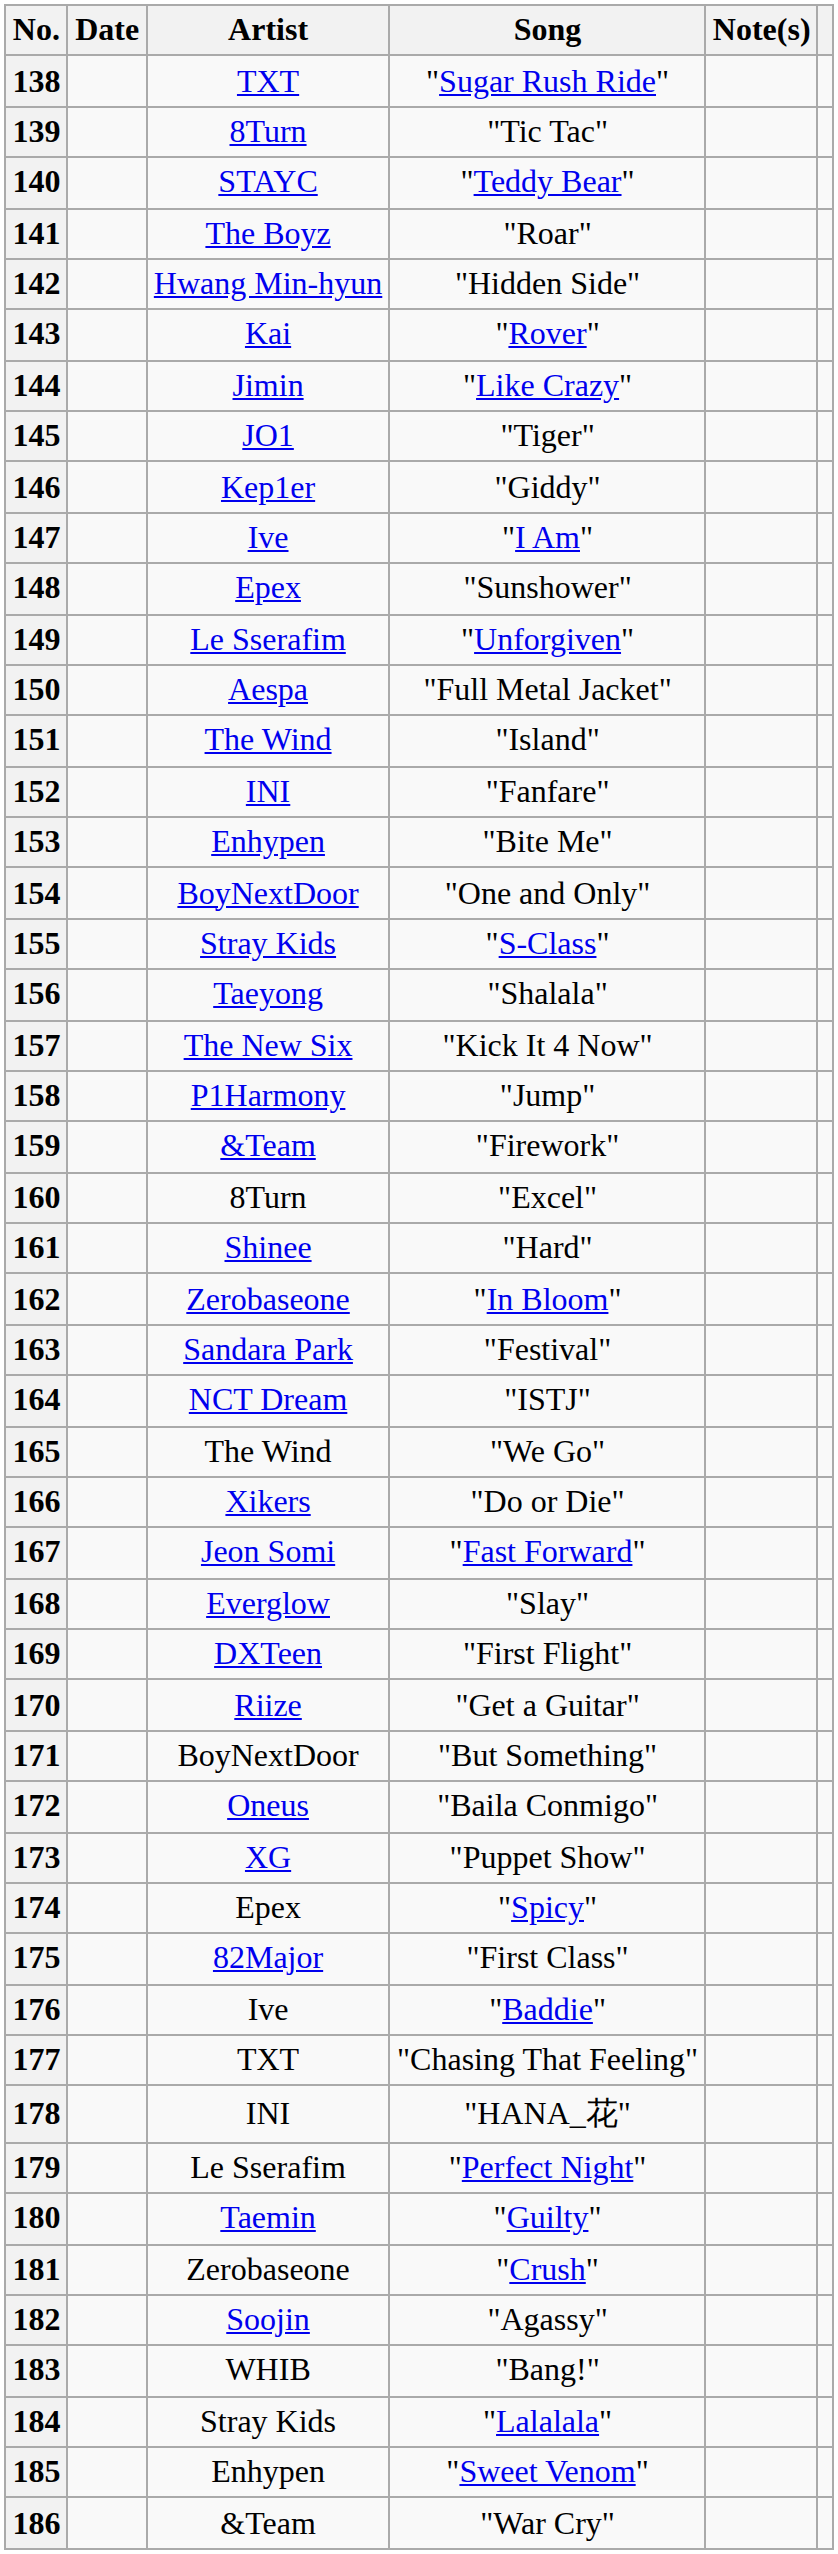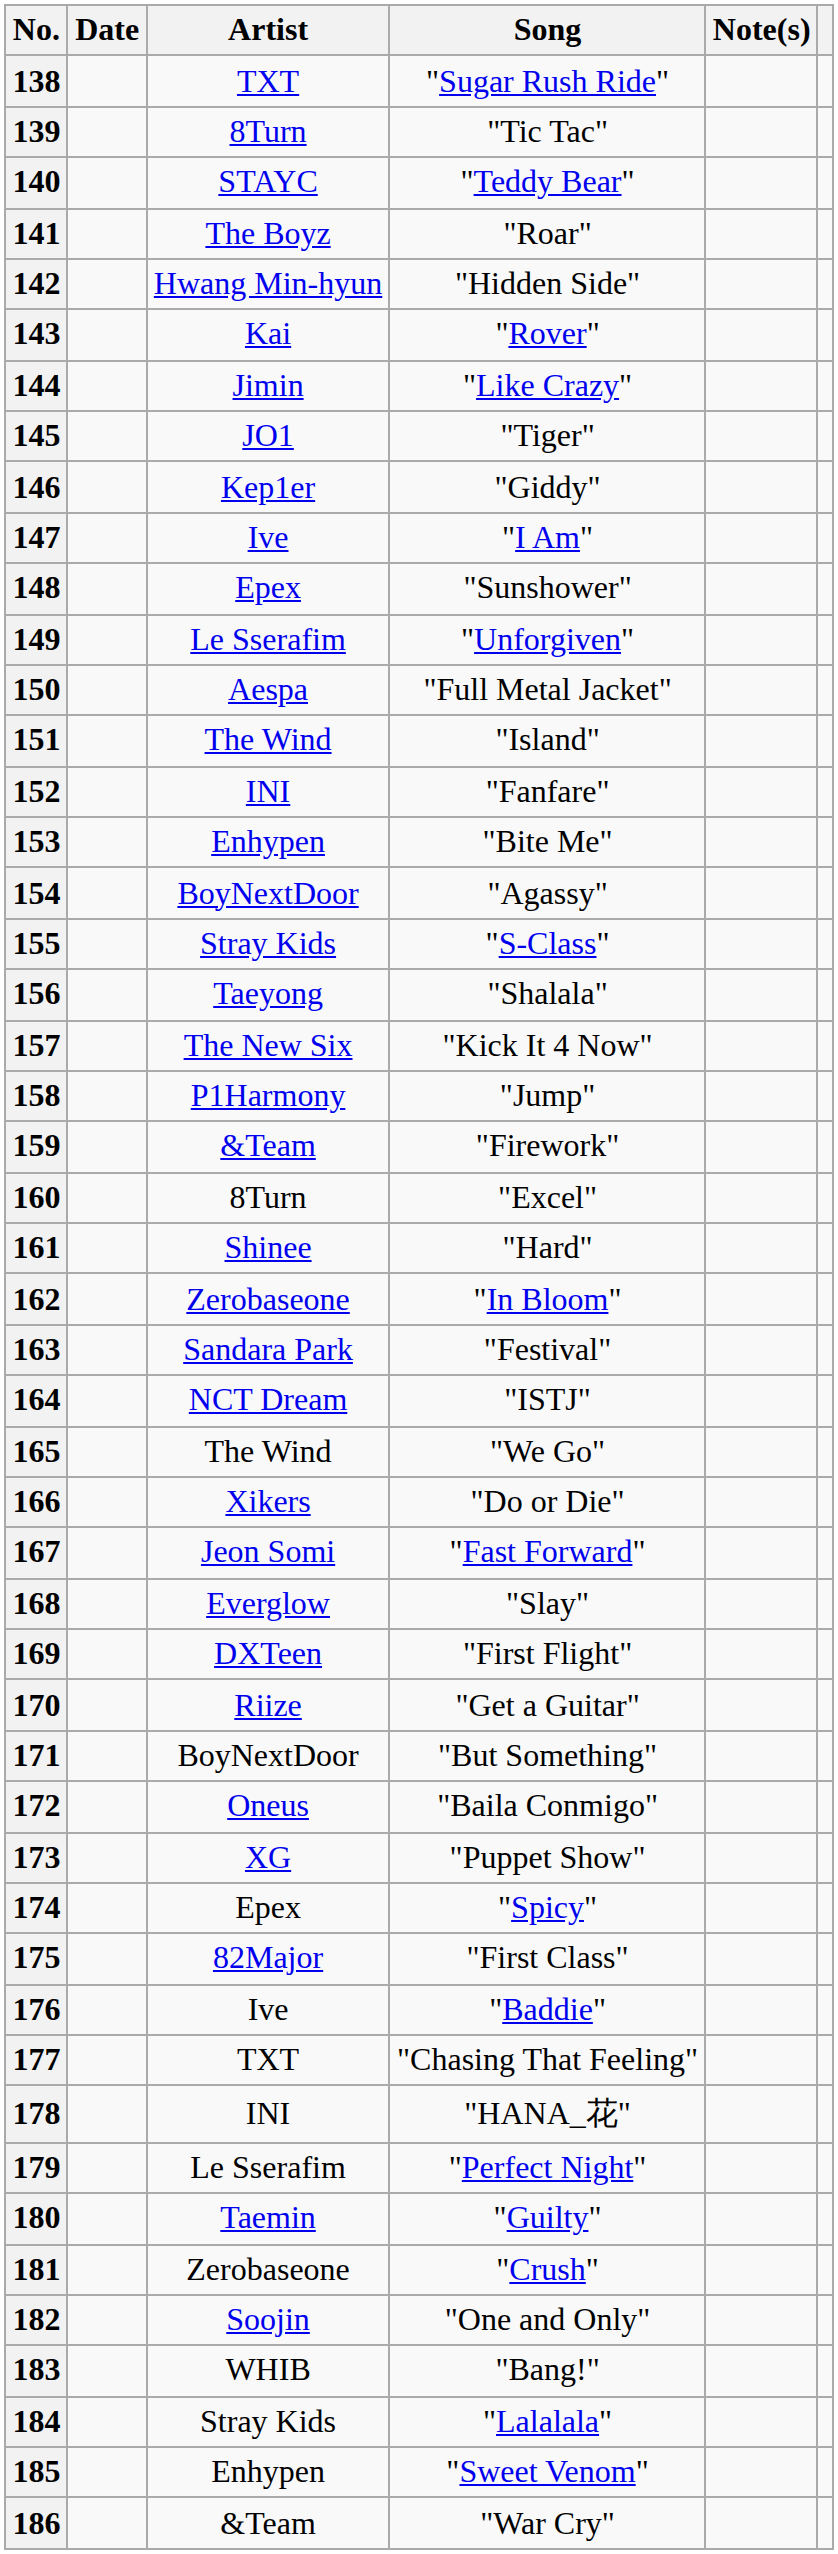154 | Song: "One and Only" -> "Agassy"
182 | Song: "Agassy" -> "One and Only"
